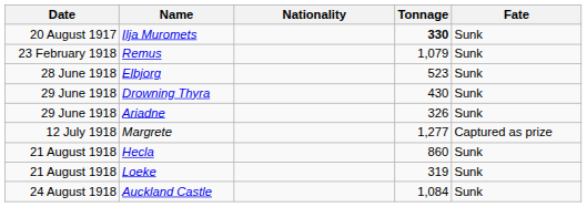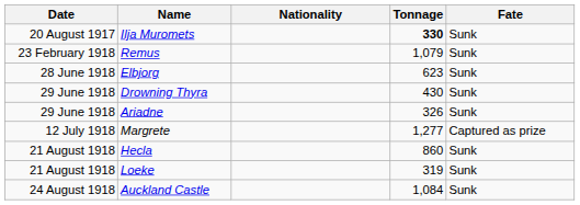Elbjorg | Tonnage: 523 -> 623
